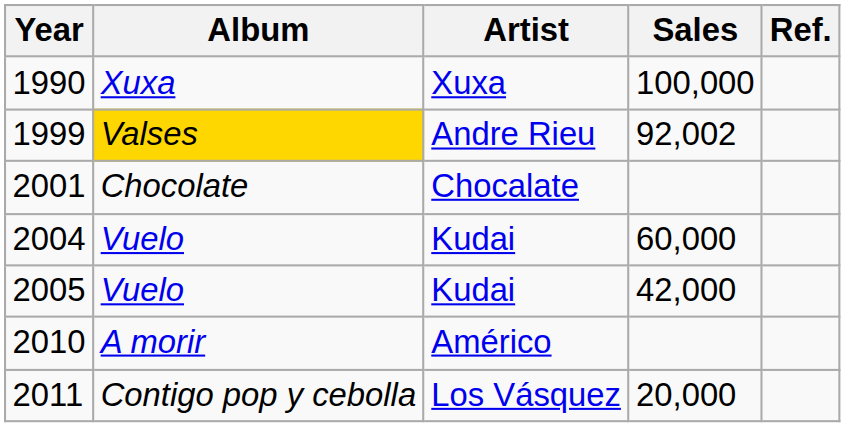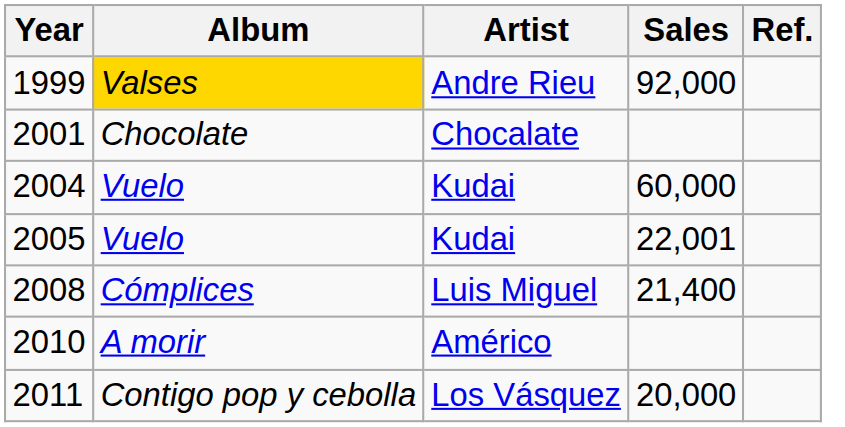- row: 1990 | Xuxa | Xuxa | 100,000
1999 | Sales: 92,002 -> 92,000
2005 | Sales: 42,000 -> 22,001
+ row: 2008 | Cómplices | Luis Miguel | 21,400
